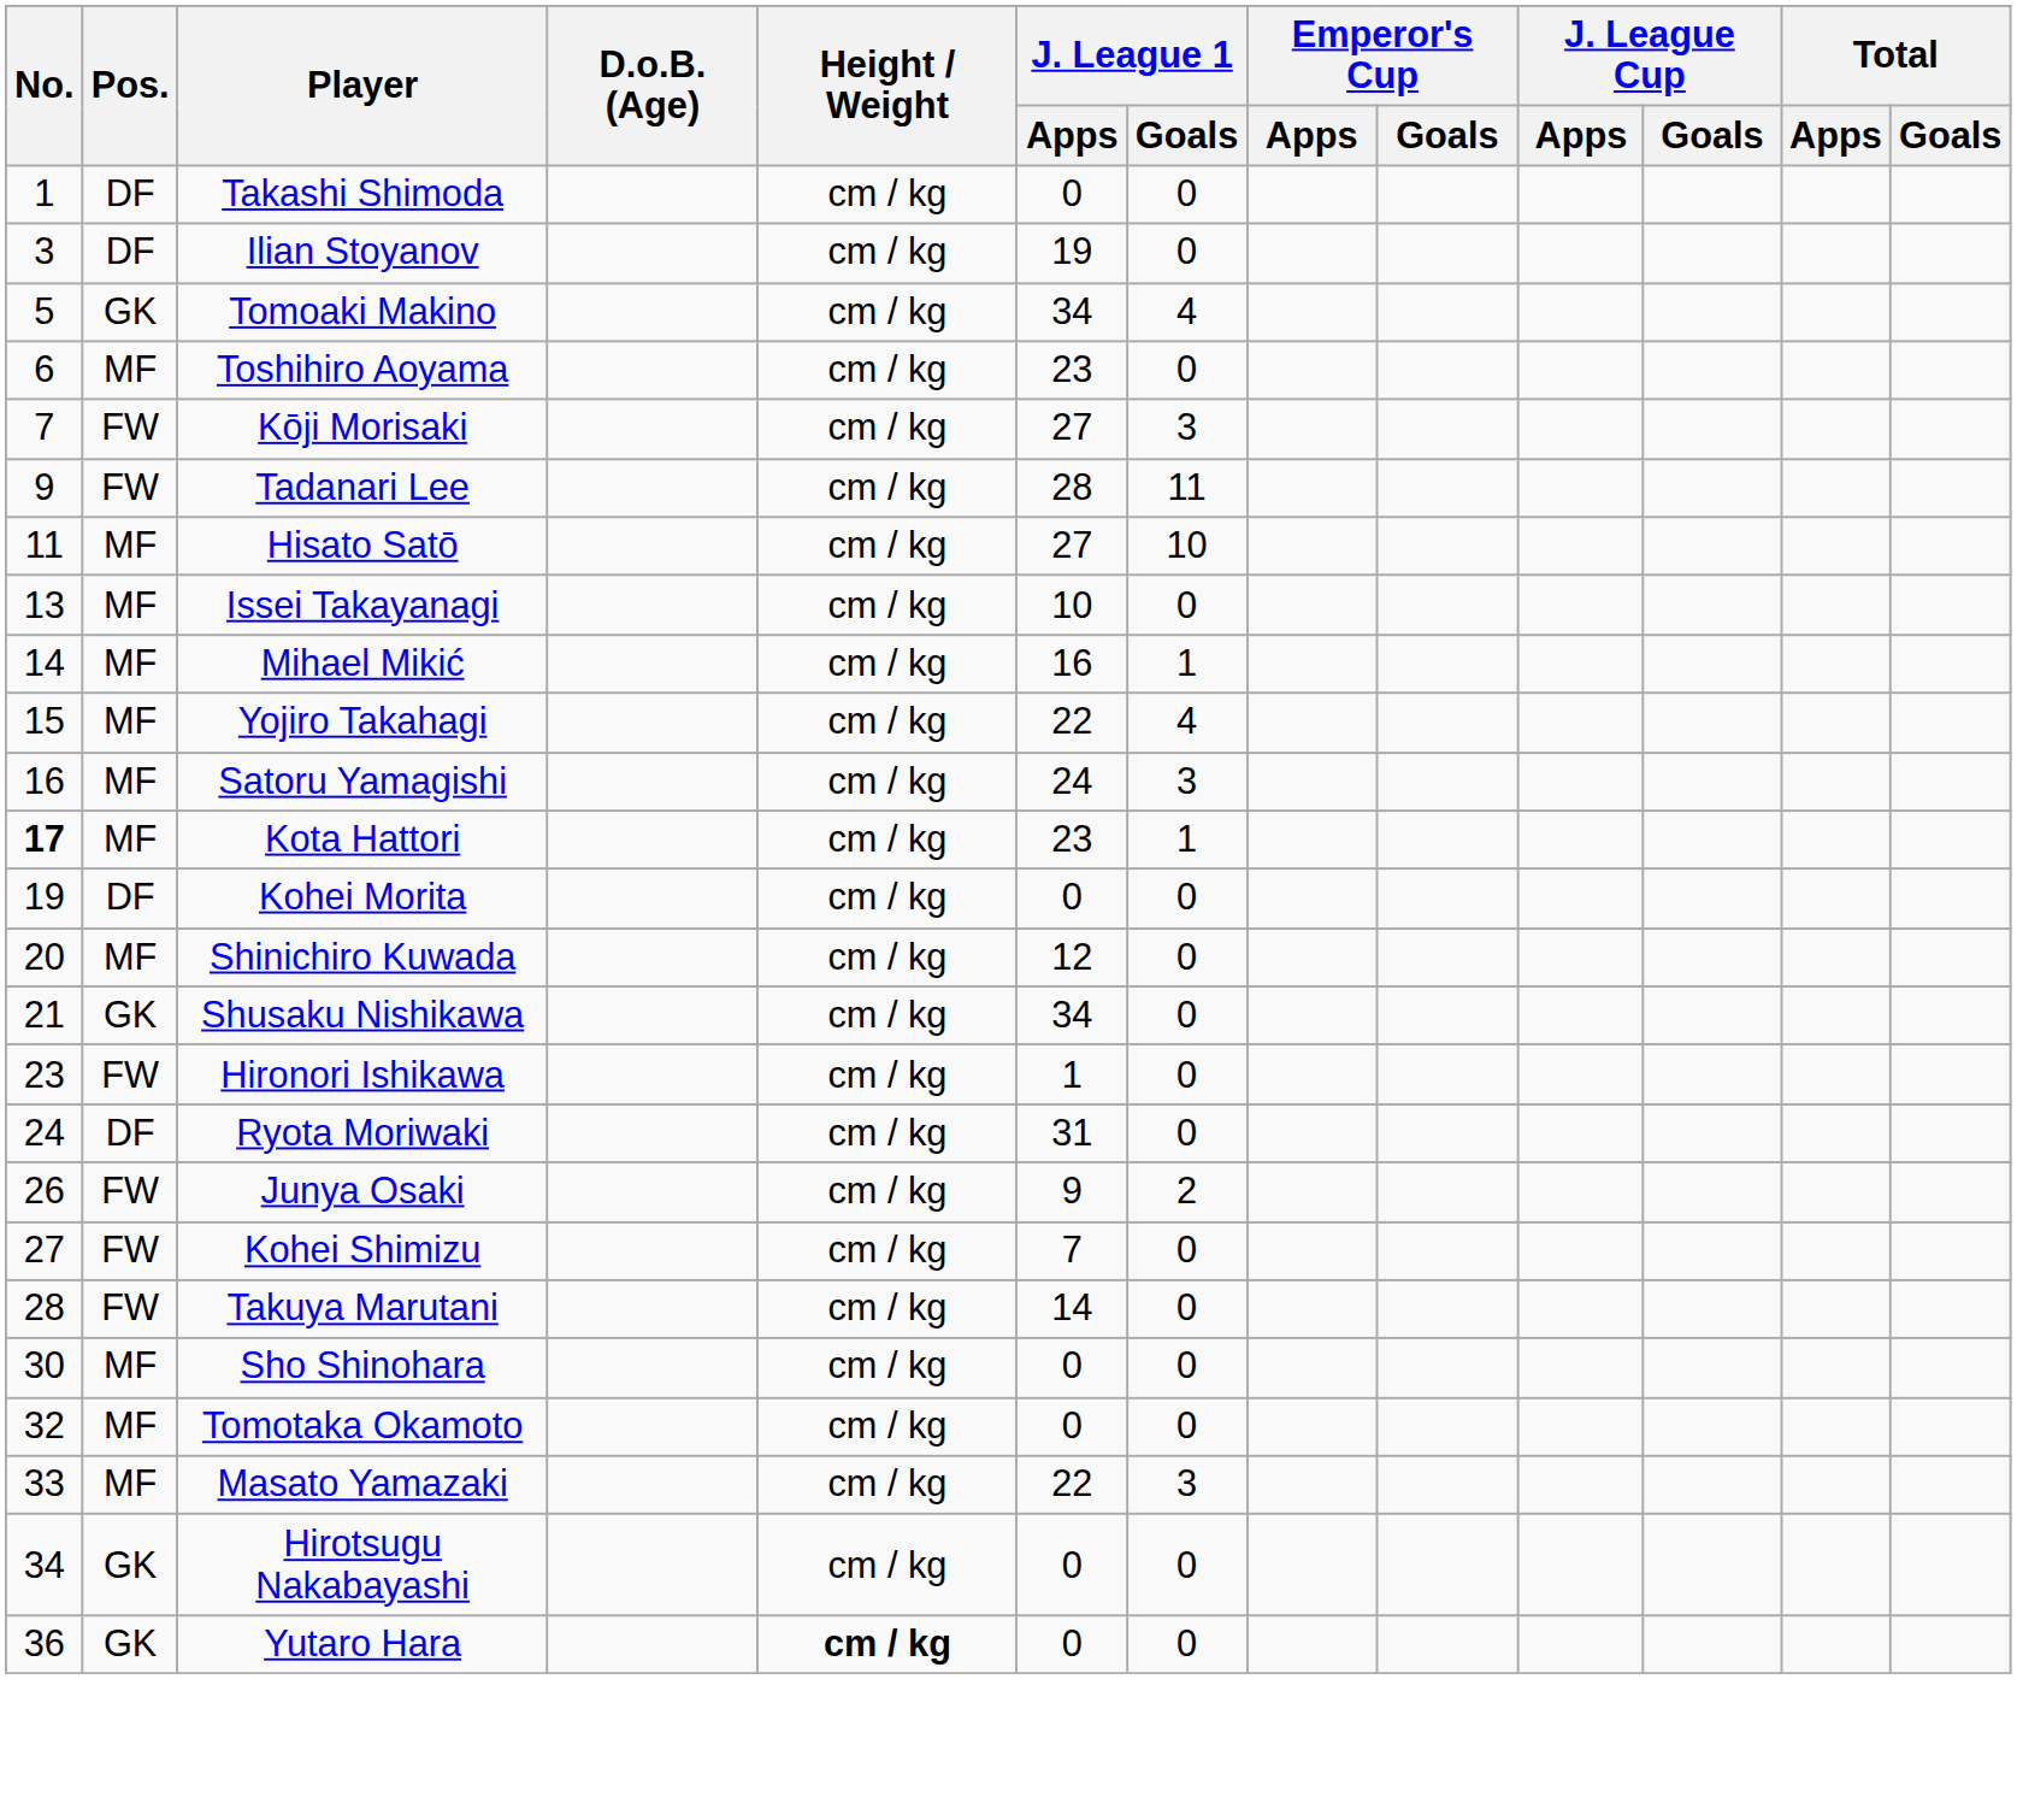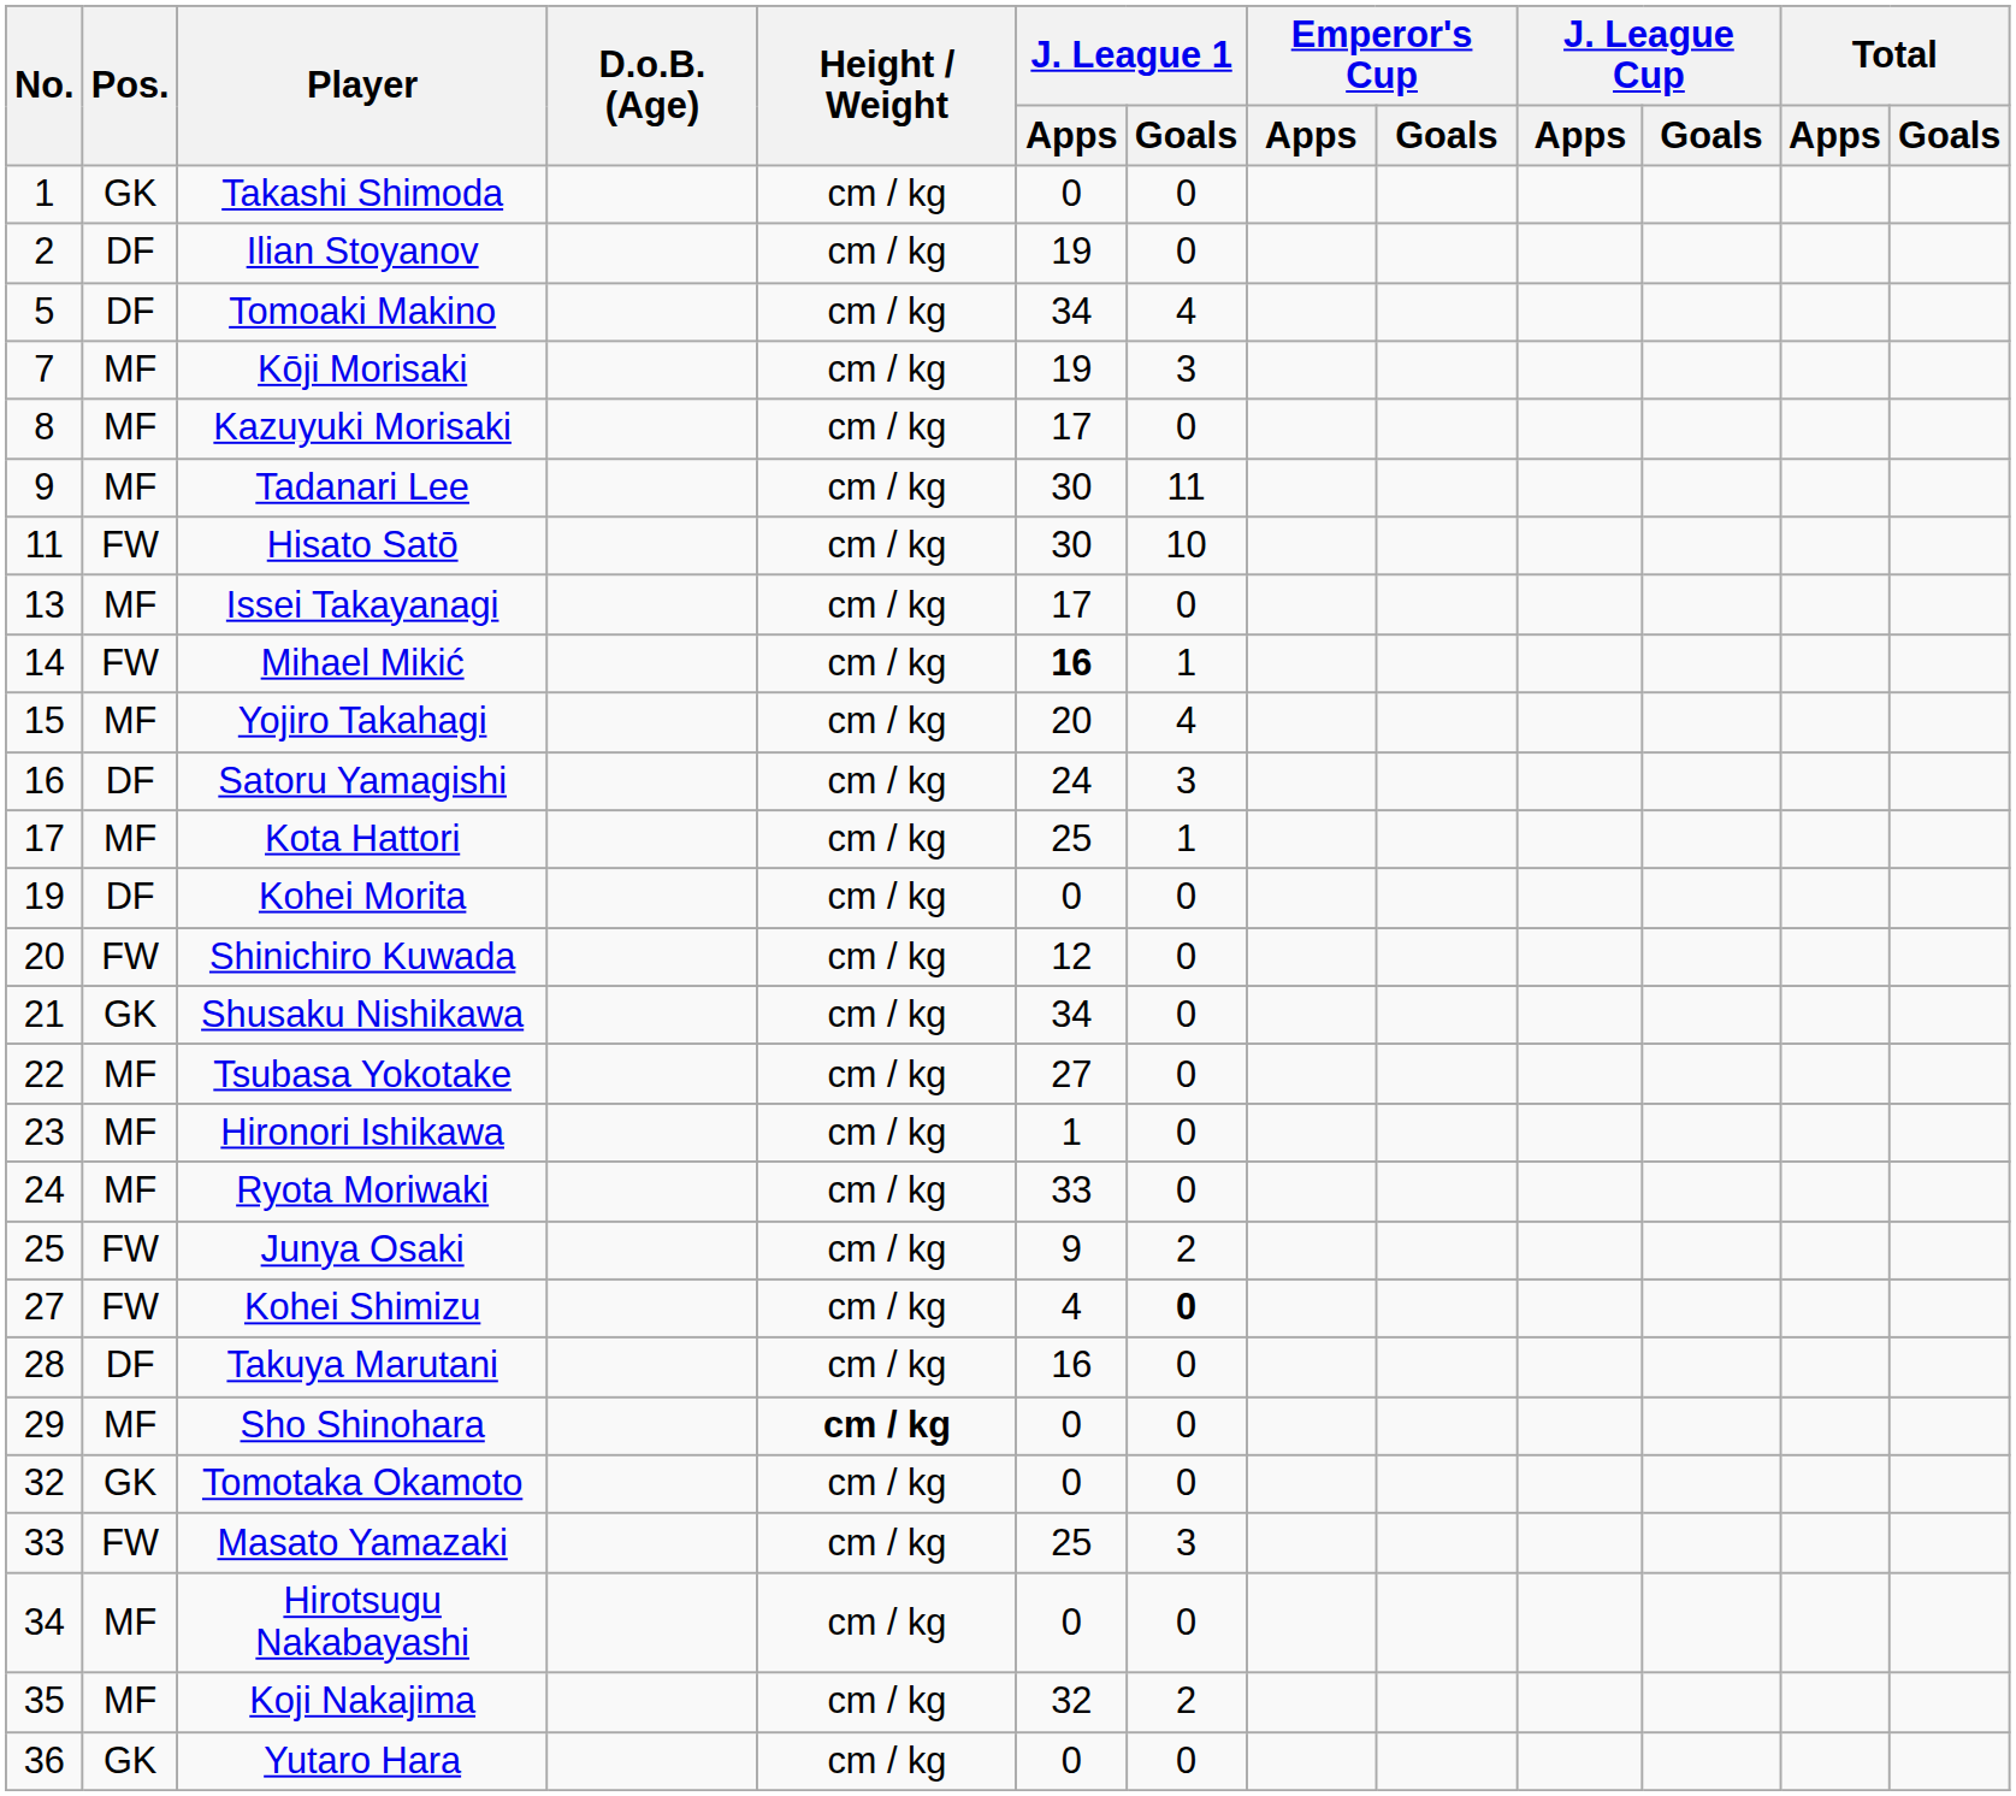Takashi Shimoda | Pos.: DF -> GK
Ilian Stoyanov | No.: 3 -> 2
Tomoaki Makino | Pos.: GK -> DF
- row: 6 | MF | Toshihiro Aoyama | cm / kg | 23 | 0
Kōji Morisaki | Pos.: FW -> MF
Kōji Morisaki | J. League 1 / Apps: 27 -> 19
+ row: 8 | MF | Kazuyuki Morisaki | cm / kg | 17 | 0
Tadanari Lee | Pos.: FW -> MF
Tadanari Lee | J. League 1 / Apps: 28 -> 30
Hisato Satō | Pos.: MF -> FW
Hisato Satō | J. League 1 / Apps: 27 -> 30
Issei Takayanagi | J. League 1 / Apps: 10 -> 17
Mihael Mikić | Pos.: MF -> FW
Mihael Mikić | J. League 1 / Apps: normal -> bold
Yojiro Takahagi | J. League 1 / Apps: 22 -> 20
Satoru Yamagishi | Pos.: MF -> DF
Kota Hattori | No.: bold -> normal
Kota Hattori | J. League 1 / Apps: 23 -> 25
Shinichiro Kuwada | Pos.: MF -> FW
+ row: 22 | MF | Tsubasa Yokotake | cm / kg | 27 | 0
Hironori Ishikawa | Pos.: FW -> MF
Ryota Moriwaki | Pos.: DF -> MF
Ryota Moriwaki | J. League 1 / Apps: 31 -> 33
Junya Osaki | No.: 26 -> 25
Kohei Shimizu | J. League 1 / Apps: 7 -> 4
Kohei Shimizu | J. League 1 / Goals: normal -> bold
Takuya Marutani | Pos.: FW -> DF
Takuya Marutani | J. League 1 / Apps: 14 -> 16
Sho Shinohara | No.: 30 -> 29
Sho Shinohara | Height / Weight: normal -> bold
Tomotaka Okamoto | Pos.: MF -> GK
Masato Yamazaki | Pos.: MF -> FW
Masato Yamazaki | J. League 1 / Apps: 22 -> 25
Hirotsugu Nakabayashi | Pos.: GK -> MF
+ row: 35 | MF | Koji Nakajima | cm / kg | 32 | 2
Yutaro Hara | Height / Weight: bold -> normal
